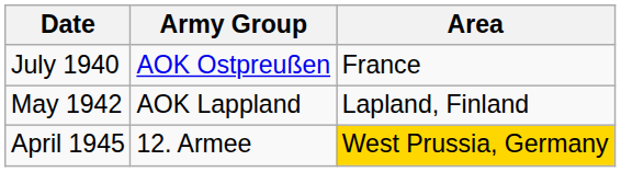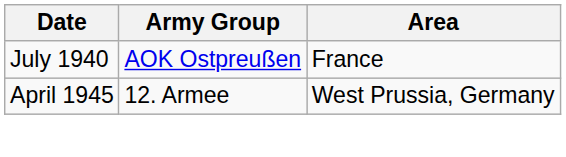- row: May 1942 | AOK Lappland | Lapland, Finland
April 1945 | Area: gold background -> no background
